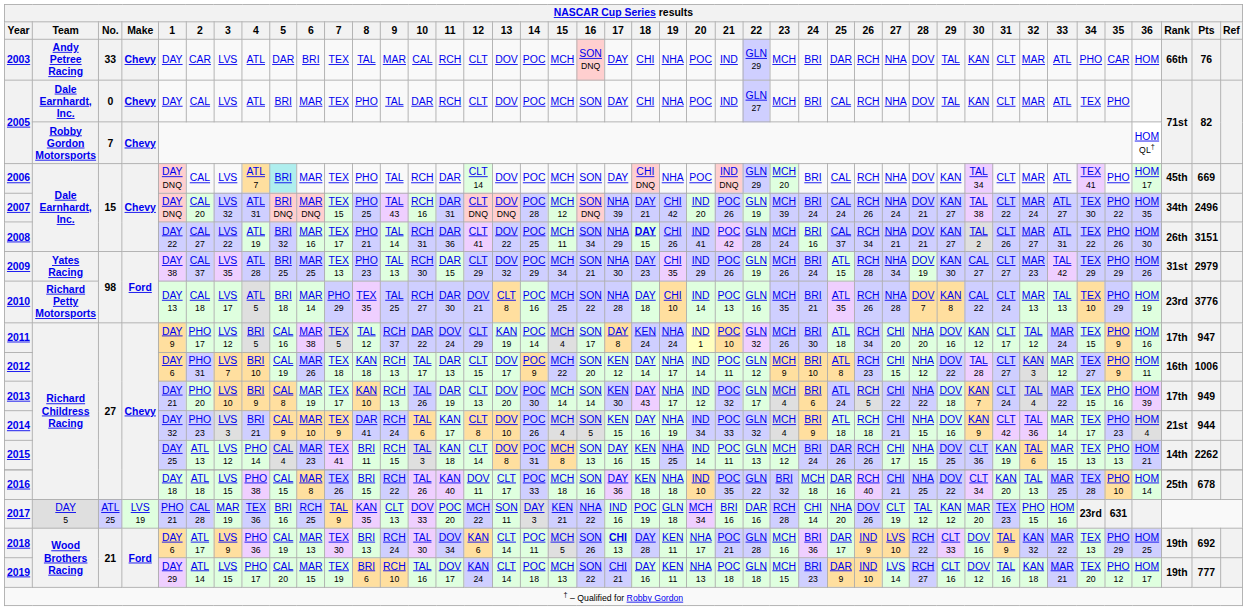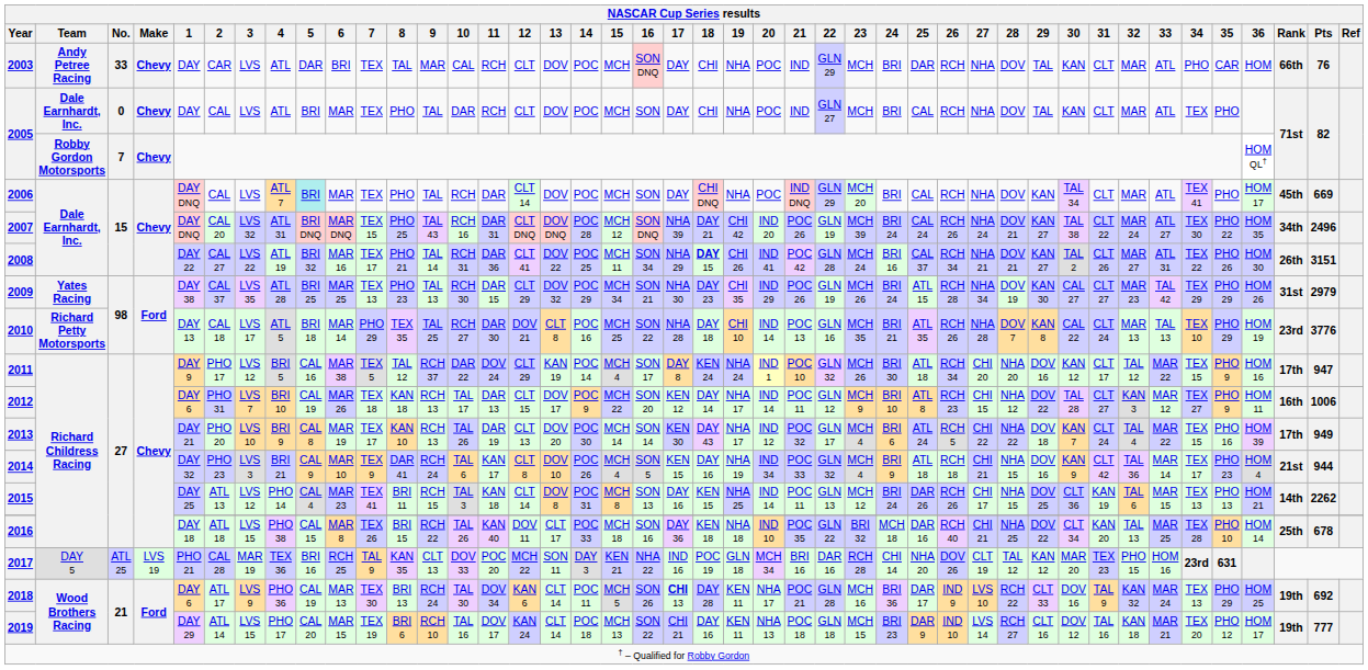2011 | 33: MAR 24 -> MAR 22
2018 | 33: MAR 22 -> MAR 24
